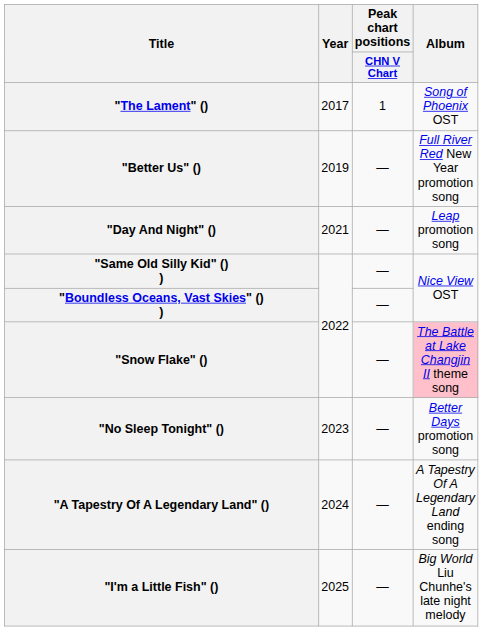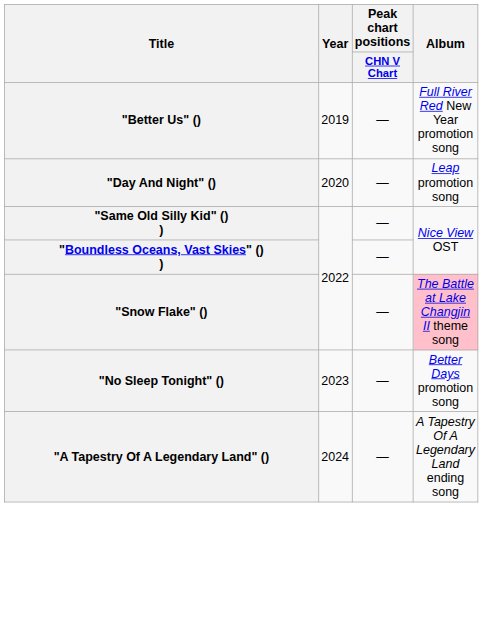- row: "The Lament" () | 2017 | 1 | Song of Phoenix OST
"Day And Night" () | Year: 2021 -> 2020
- row: "I'm a Little Fish" () | 2025 | — | Big World Liu Chunhe's late night melody
